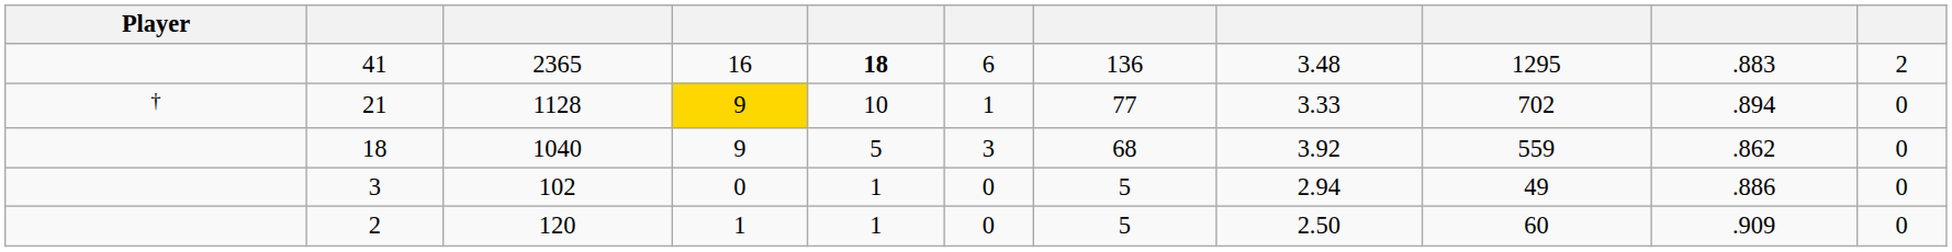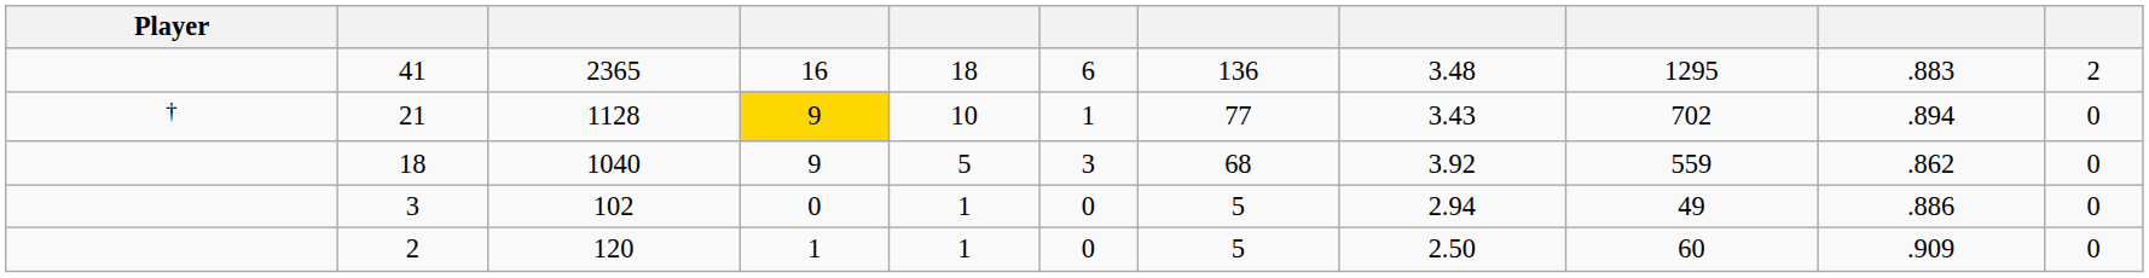41 | column 5: bold -> normal
21 | column 8: 3.33 -> 3.43
